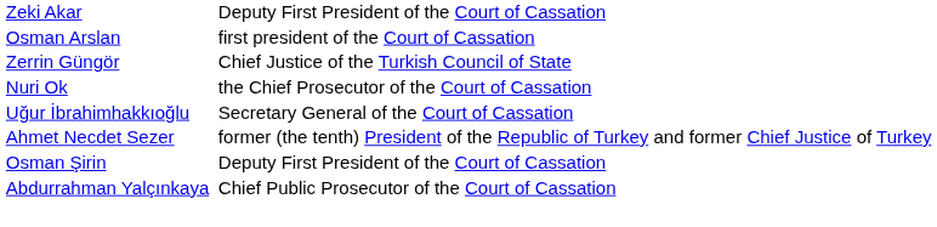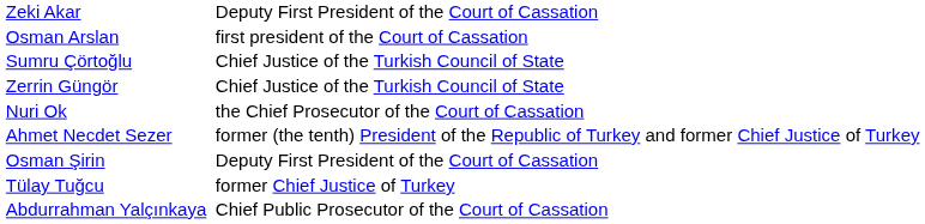+ row: Sumru Çörtoğlu | Chief Justice of the Turkish Council of State
- row: Uğur İbrahimhakkıoğlu | Secretary General of the Court of Cassation
+ row: Tülay Tuğcu | former Chief Justice of Turkey
